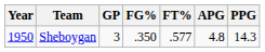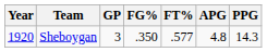Sheboygan | Year: 1950 -> 1920
